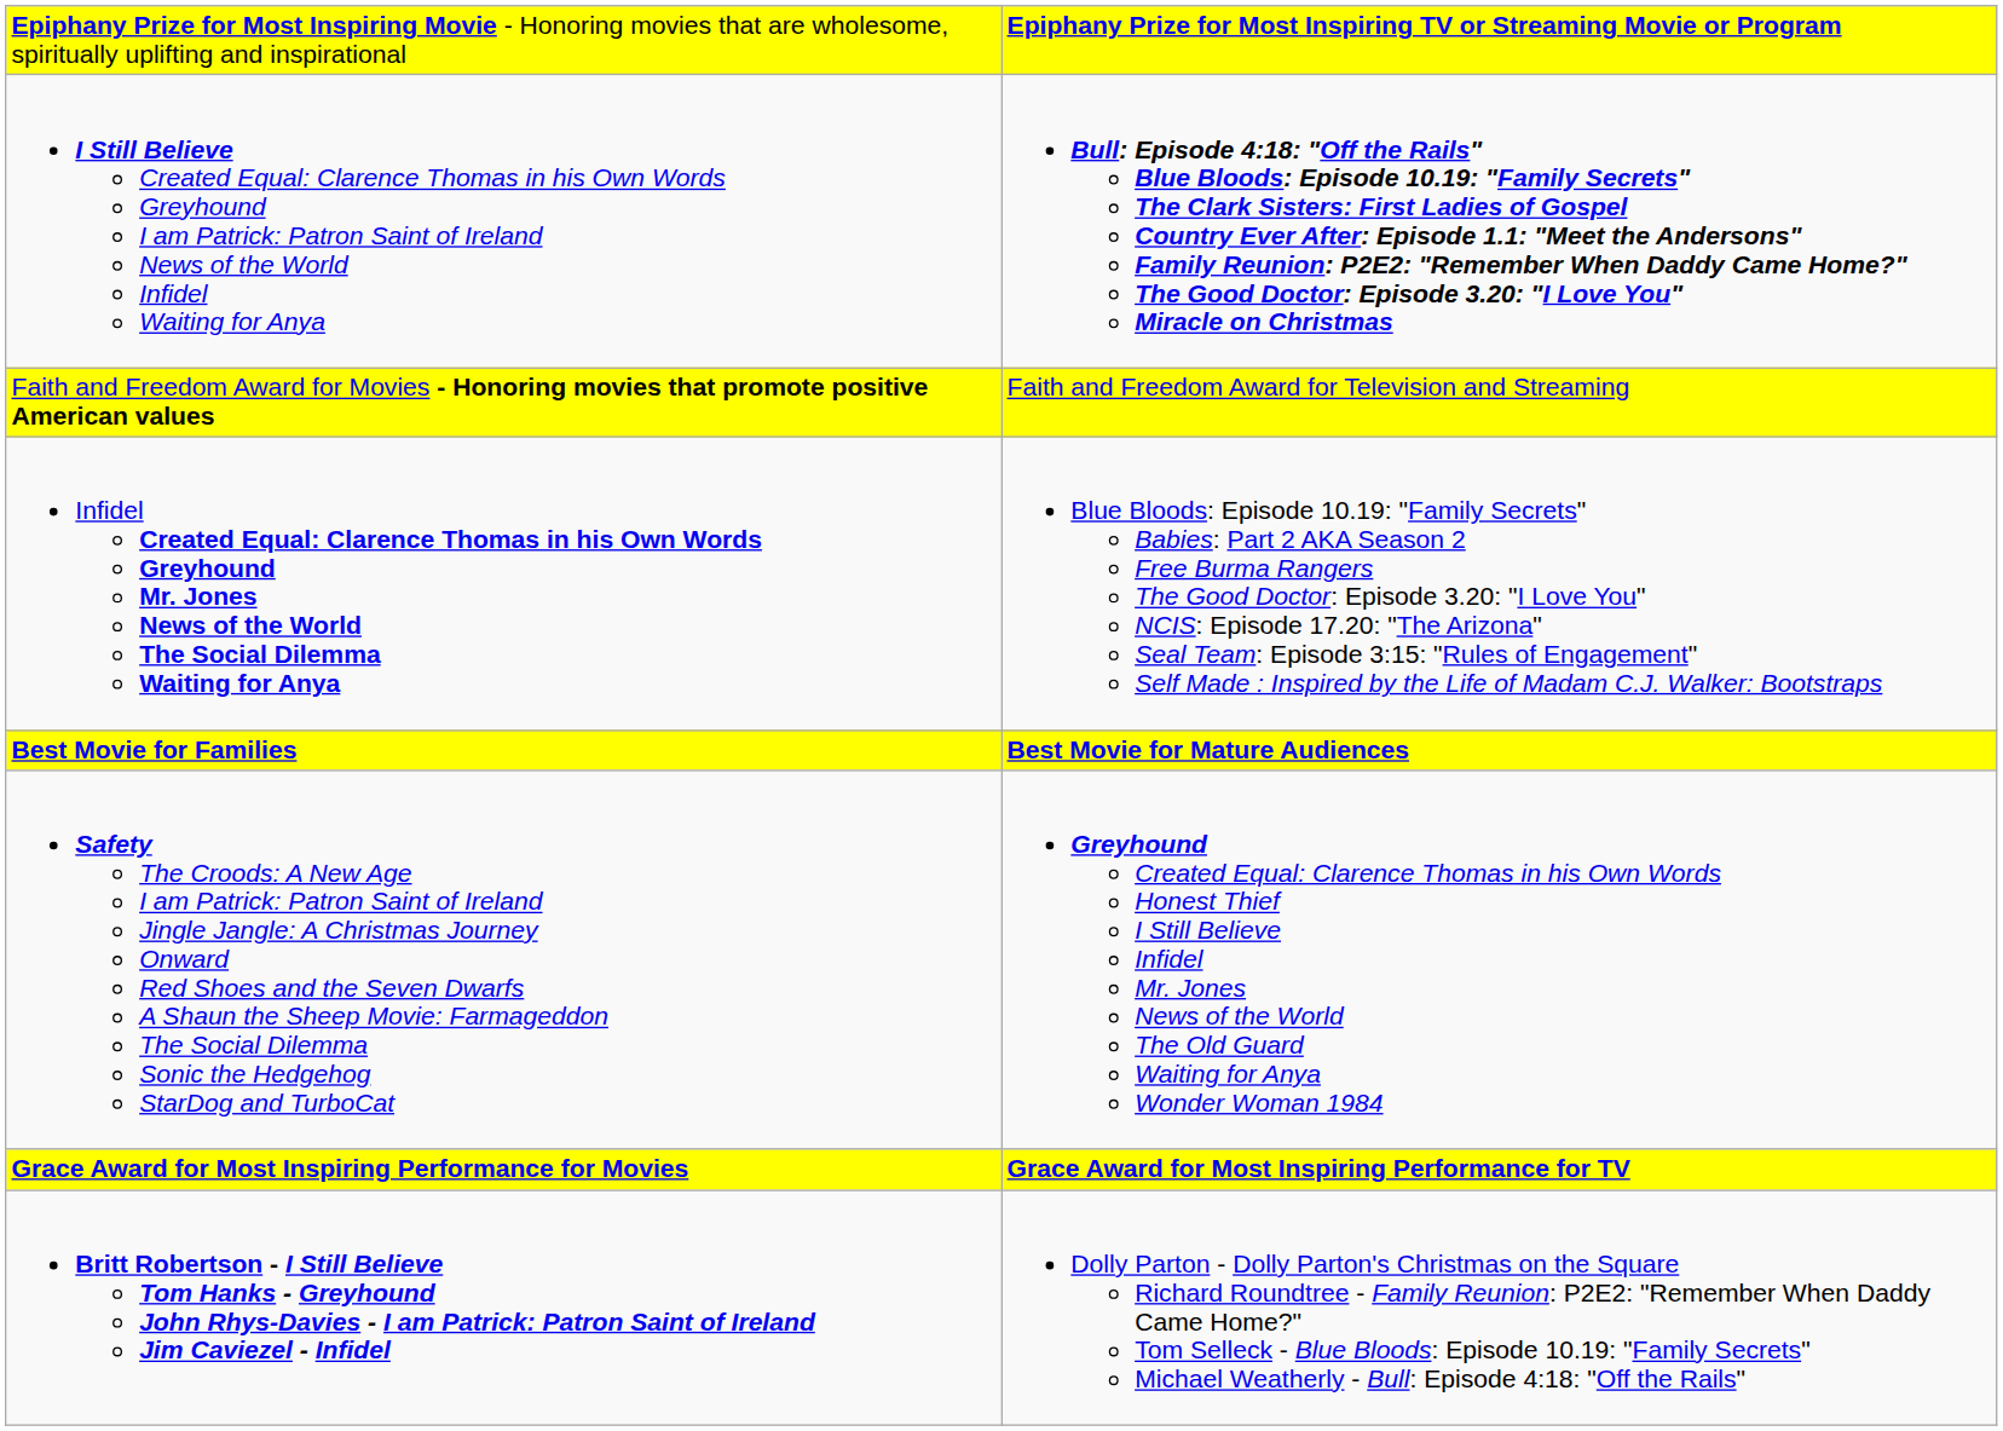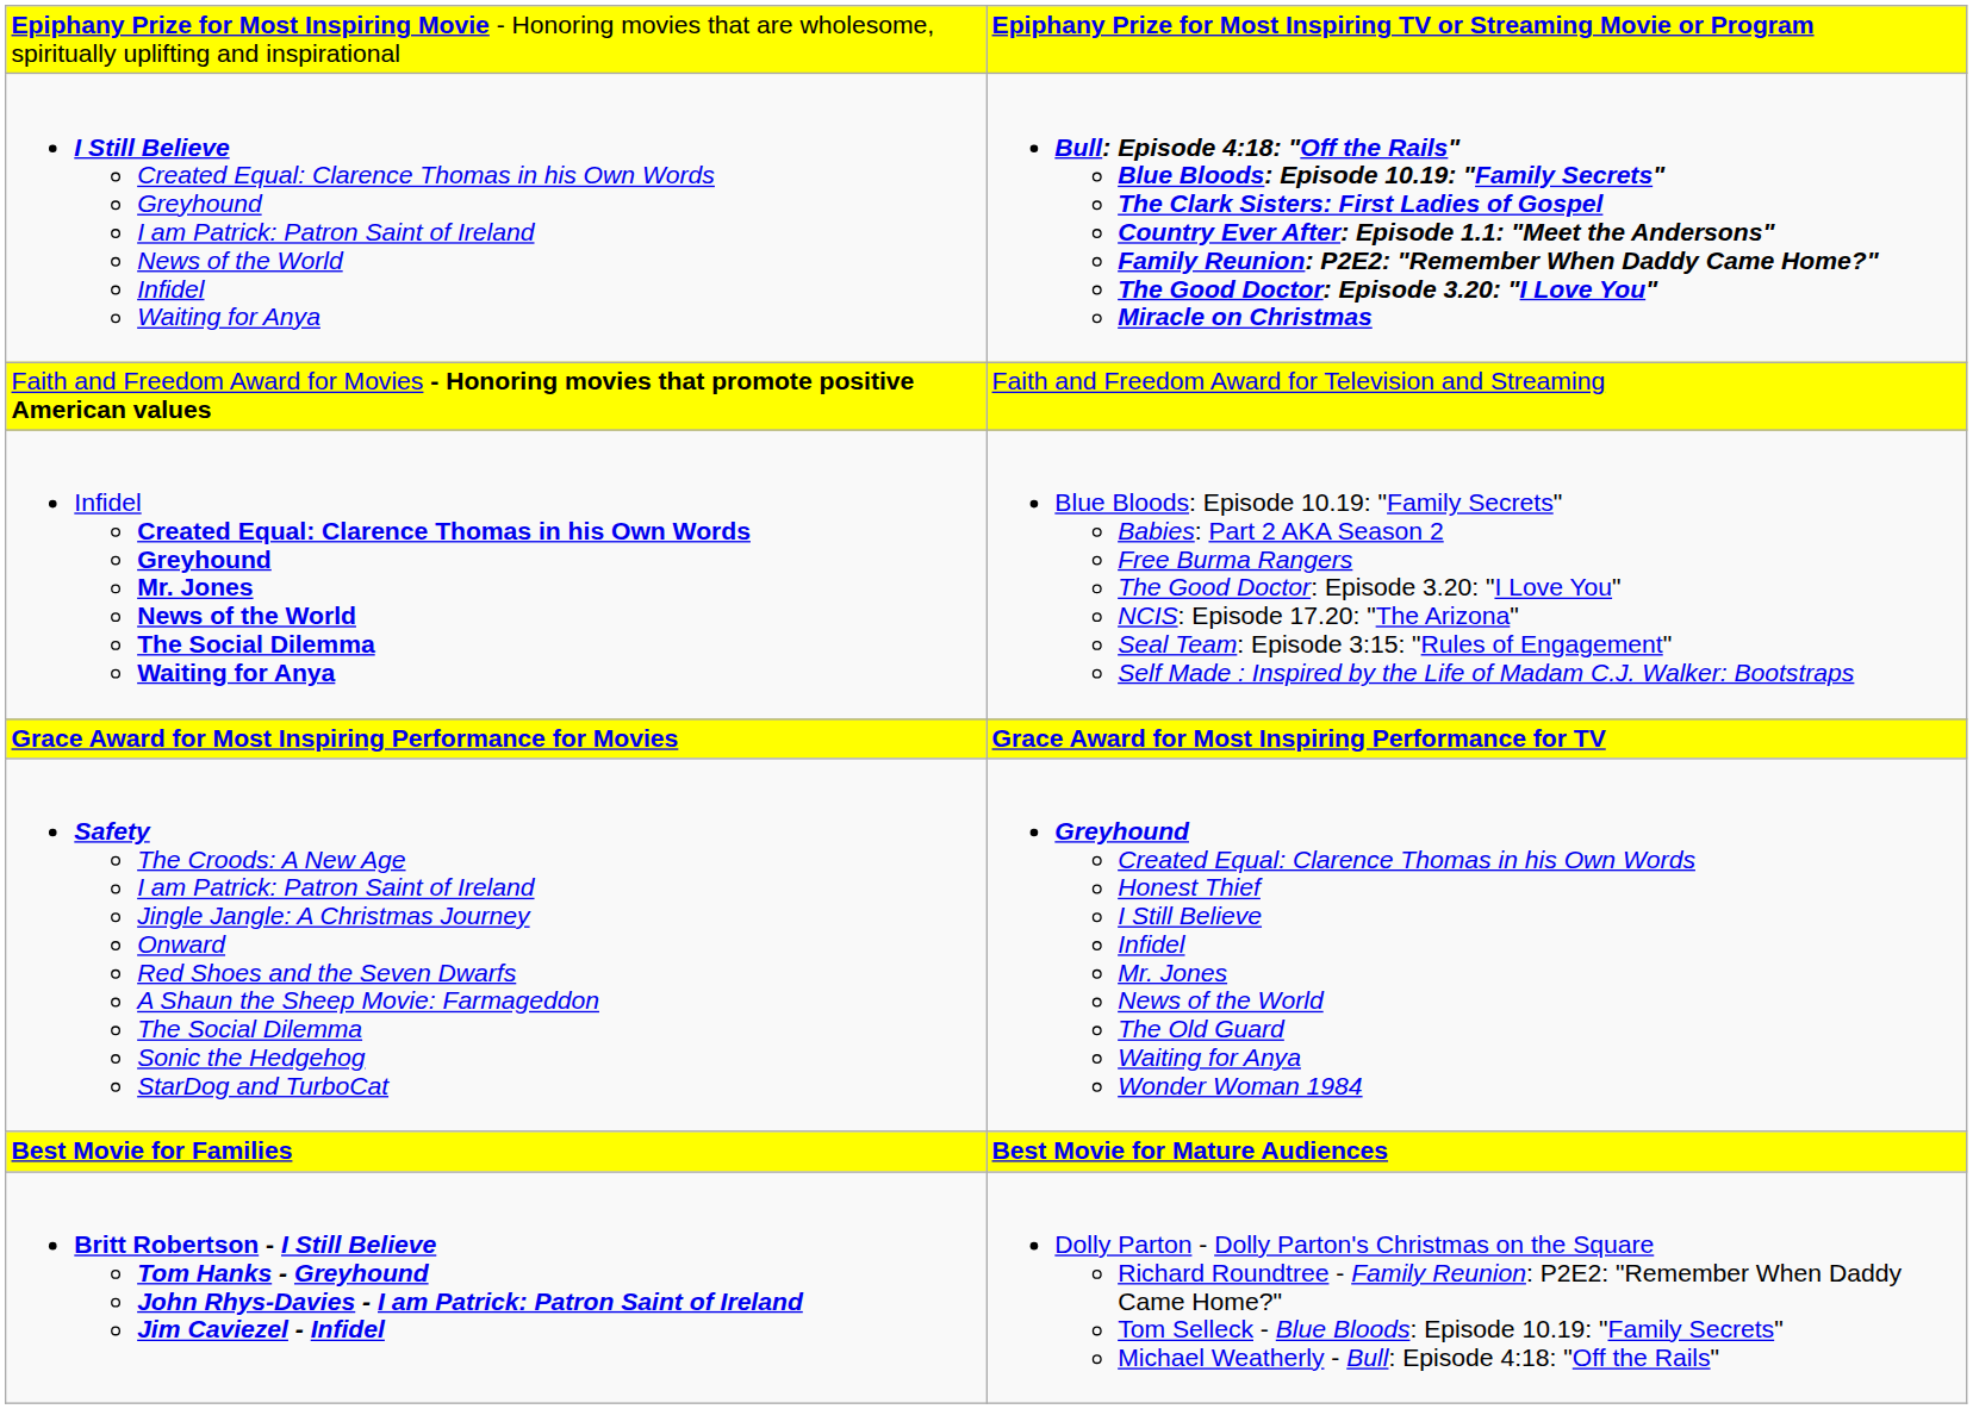rows swapped: Best Movie for Families <-> Grace Award for Most Inspiring Performance for Movies
